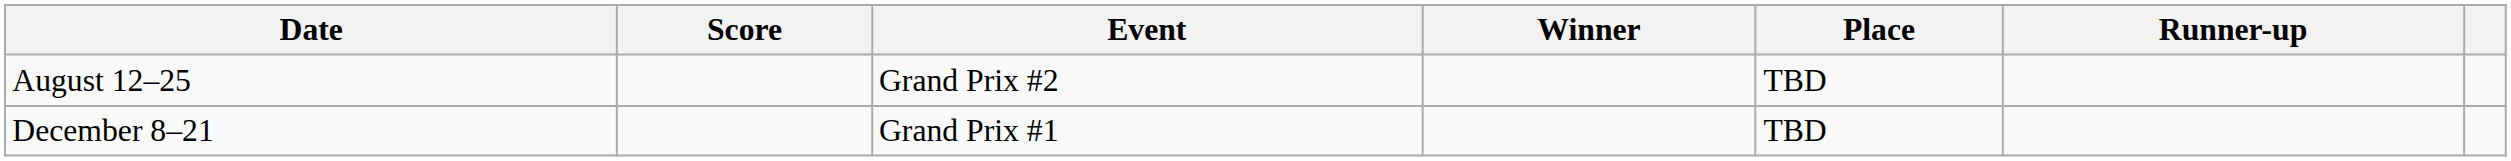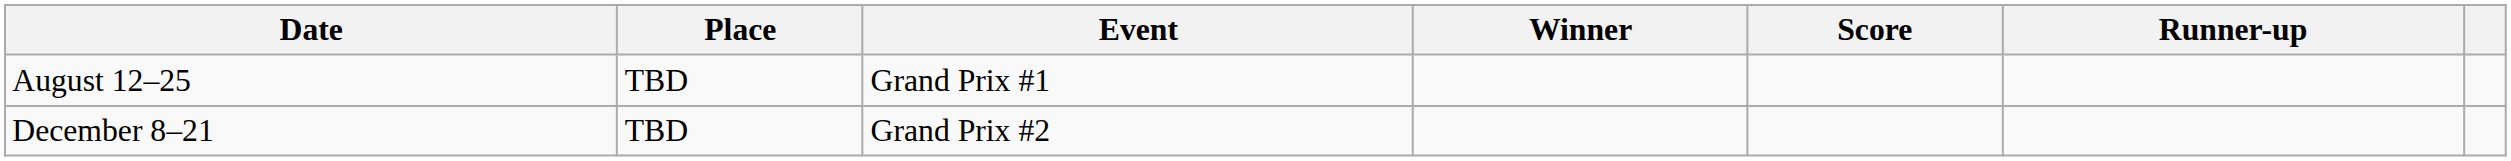columns swapped: Place <-> Score
August 12–25 | Event: Grand Prix #2 -> Grand Prix #1
December 8–21 | Event: Grand Prix #1 -> Grand Prix #2
